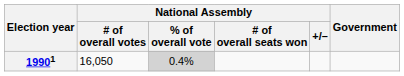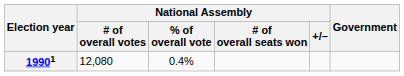19901 | National Assembly / # of overall votes: 16,050 -> 12,080
19901 | National Assembly / % of overall vote: lightgrey background -> no background
